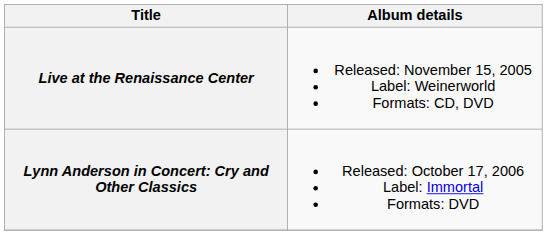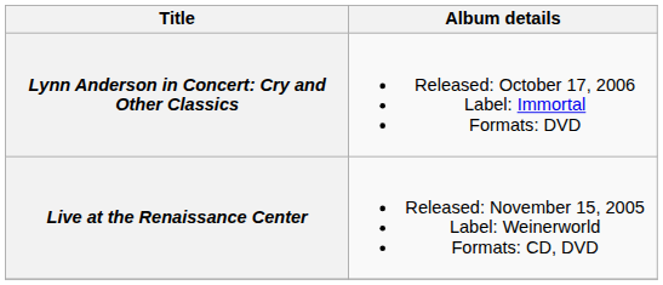rows swapped: Live at the Renaissance Center <-> Lynn Anderson in Concert: Cry and Other Classics
